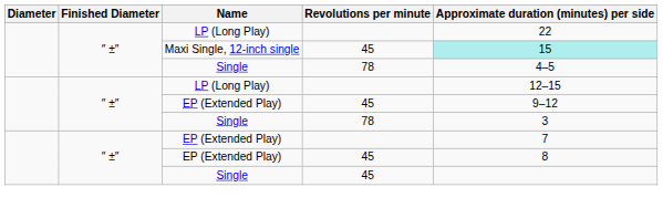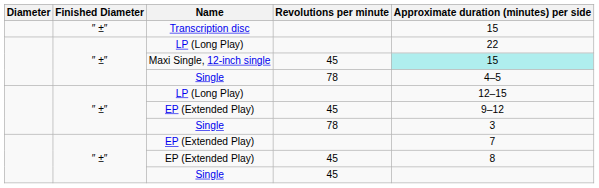+ row: ″ ±″ | Transcription disc | 15
